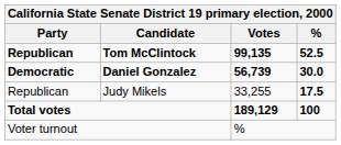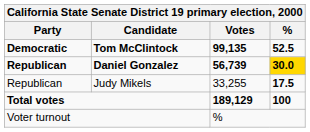Tom McClintock | Party: Republican -> Democratic
Daniel Gonzalez | Party: Democratic -> Republican
Daniel Gonzalez | %: no background -> gold background
